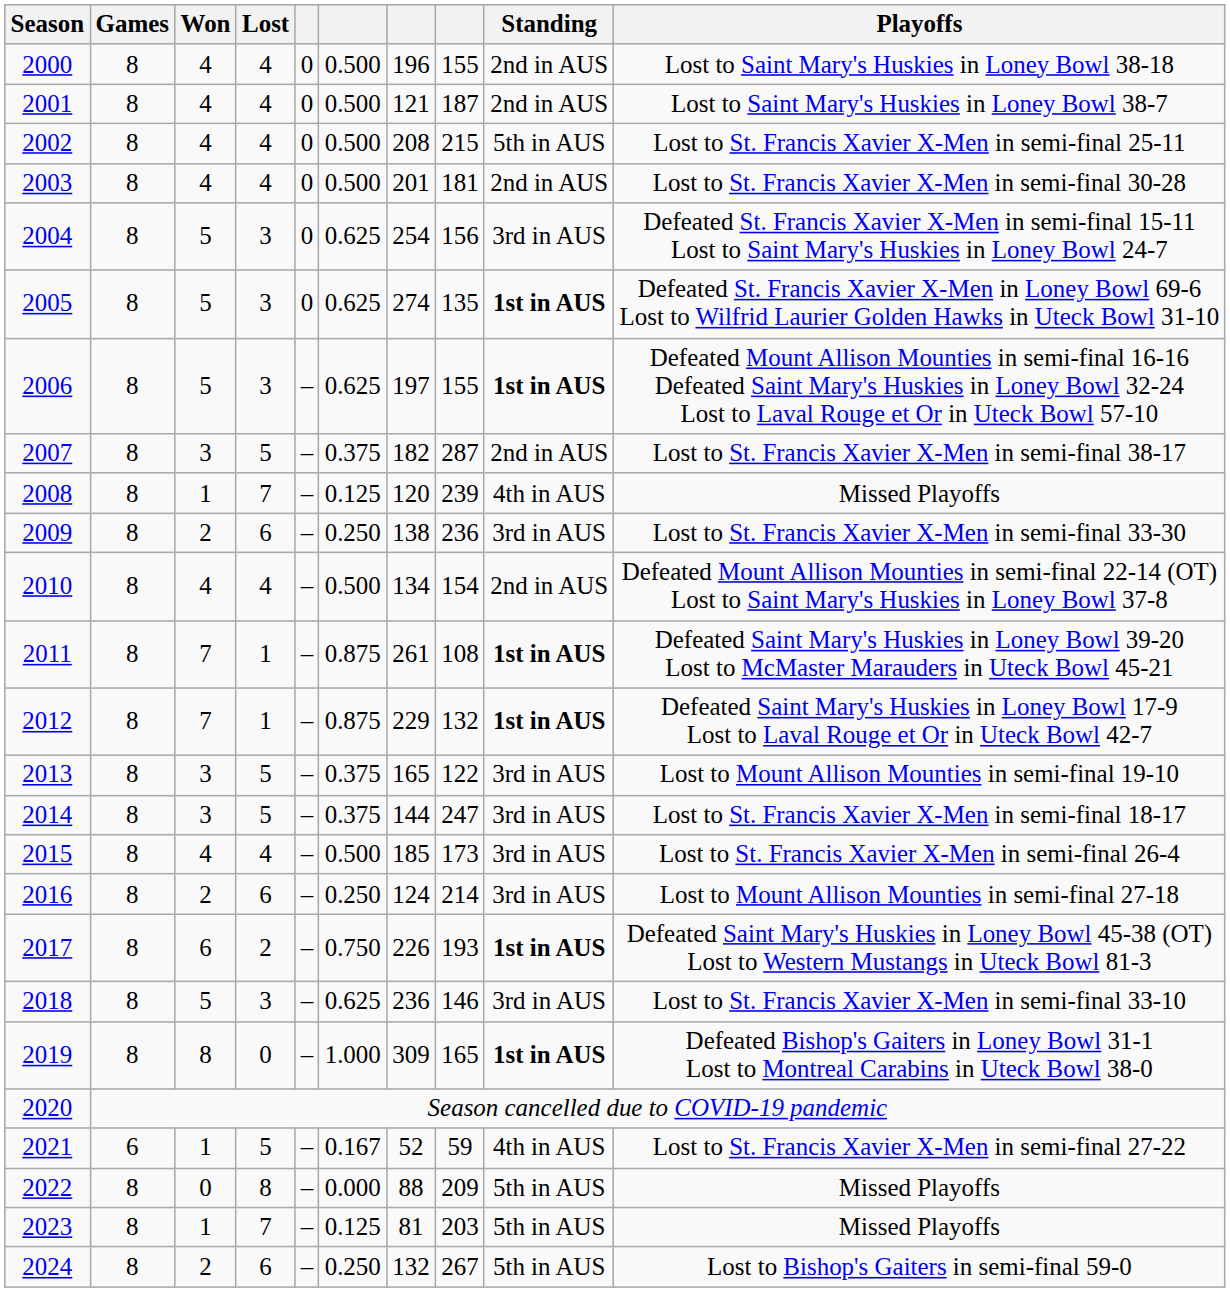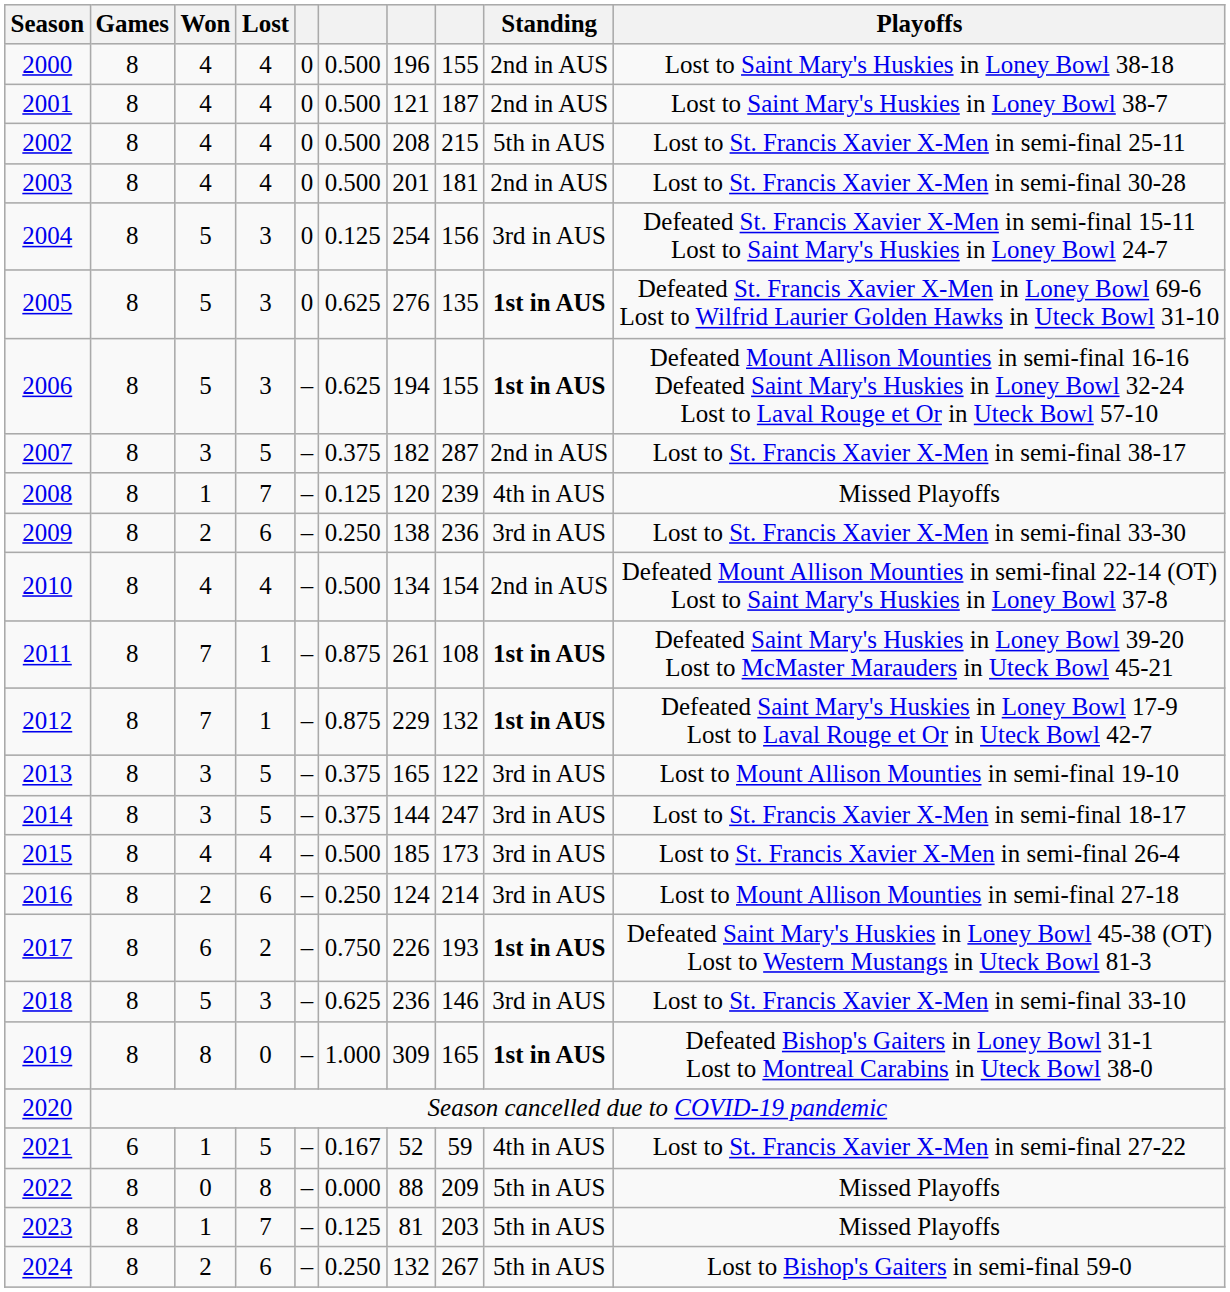2004 | column 6: 0.625 -> 0.125
2005 | column 7: 274 -> 276
2006 | column 7: 197 -> 194
